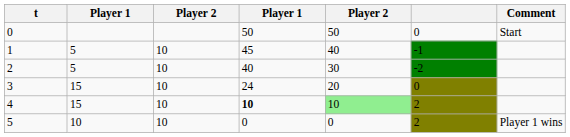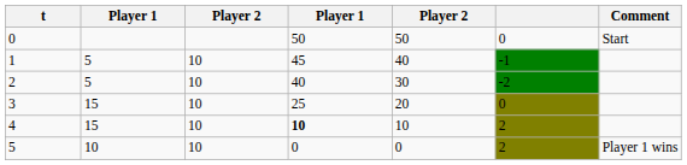3 | column 4: 24 -> 25
4 | column 5: lightgreen background -> no background
